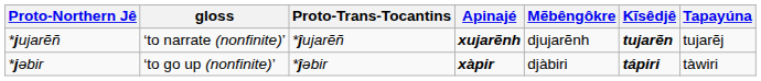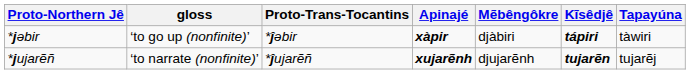rows swapped: *jujarẽñ <-> *jəbir
